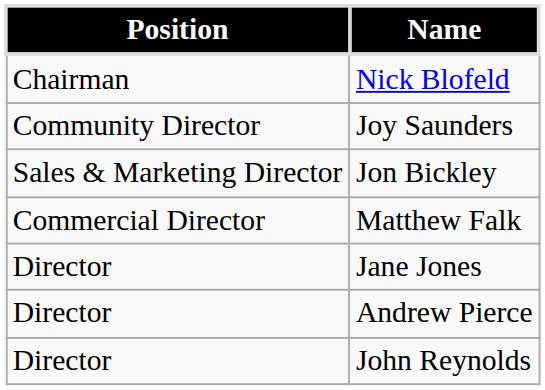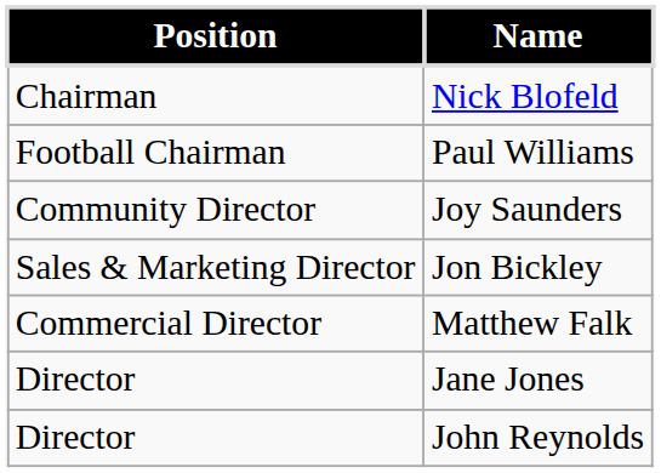+ row: Football Chairman | Paul Williams
- row: Director | Andrew Pierce
